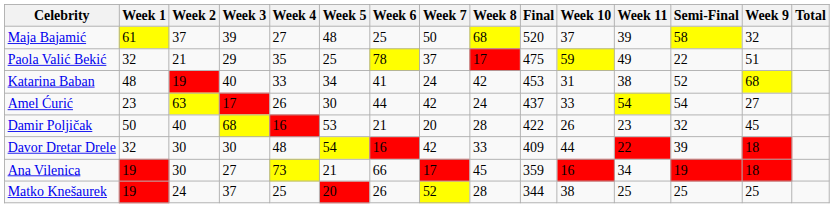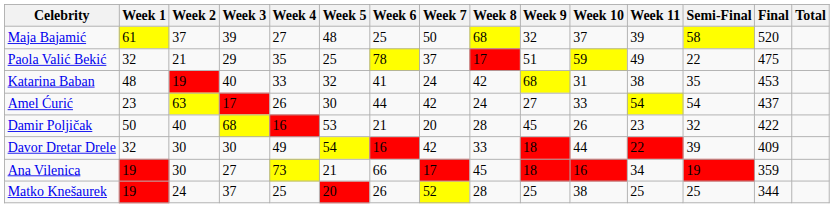columns swapped: Week 9 <-> Final
Katarina Baban | Week 5: 34 -> 32
Katarina Baban | Semi-Final: 52 -> 35
Davor Dretar Drele | Week 4: 48 -> 49
